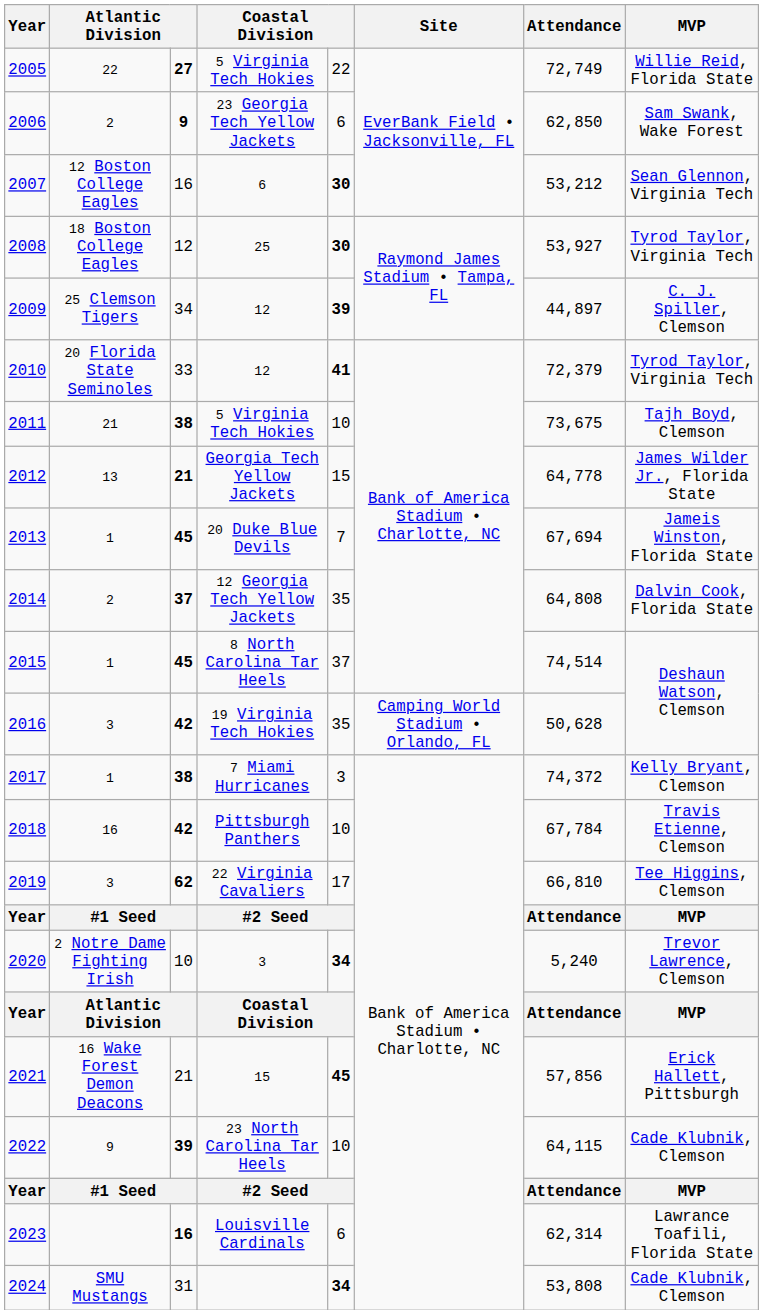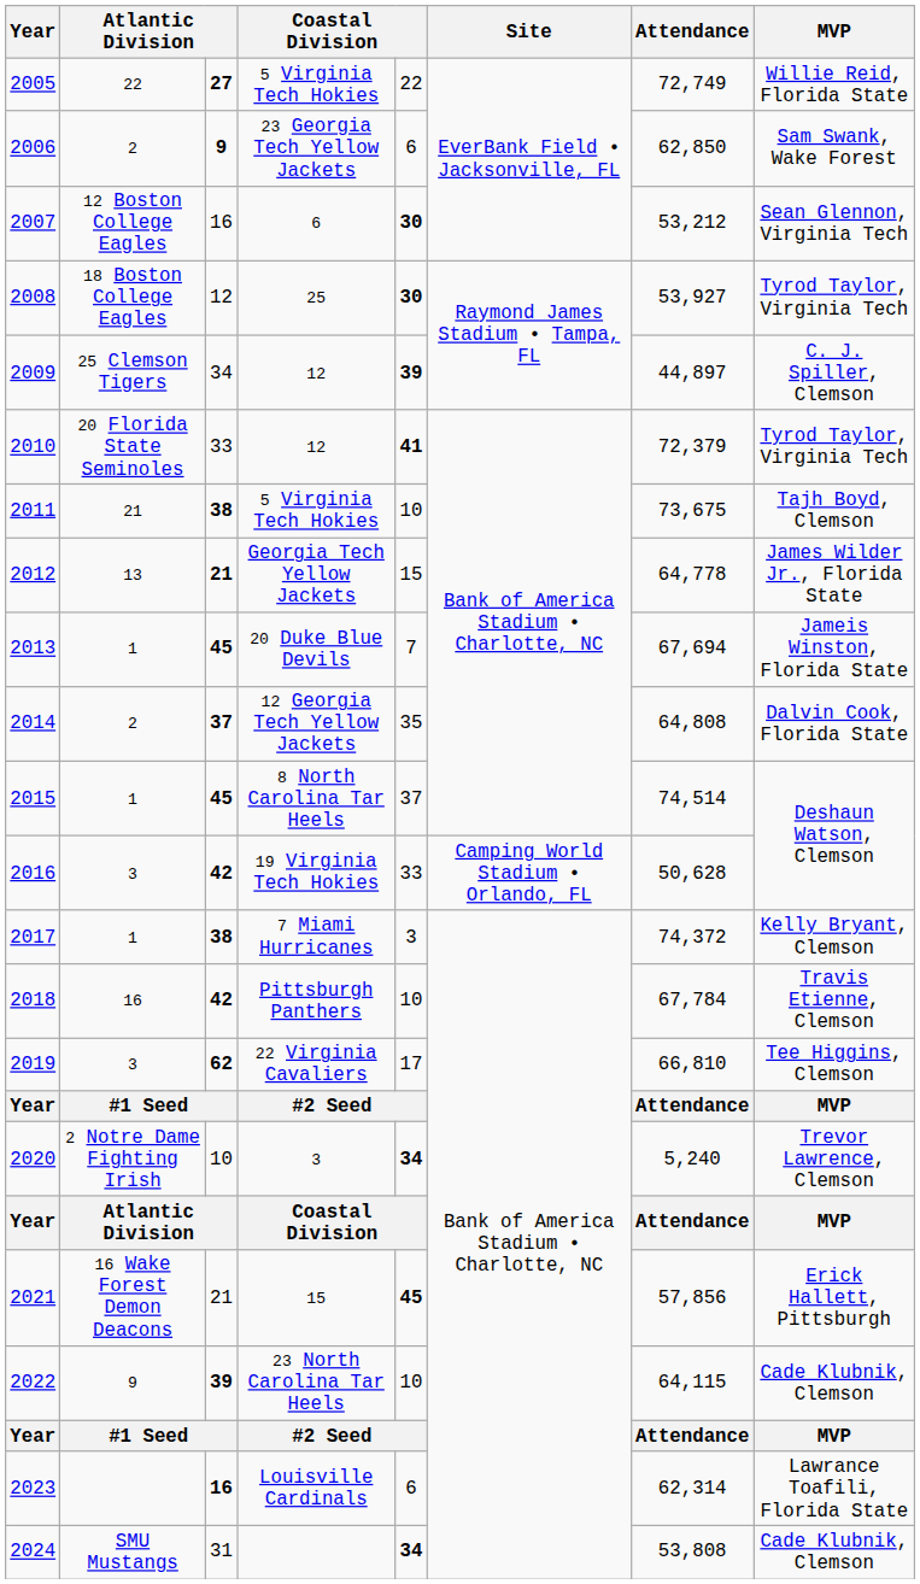19 Virginia Tech Hokies | column 5: 35 -> 33
